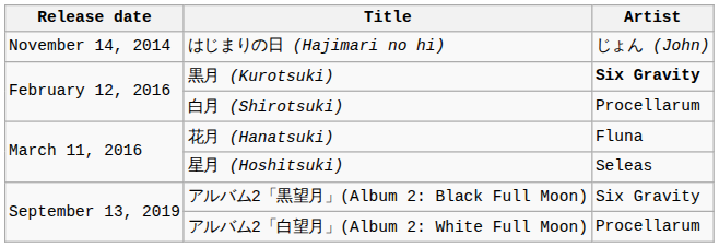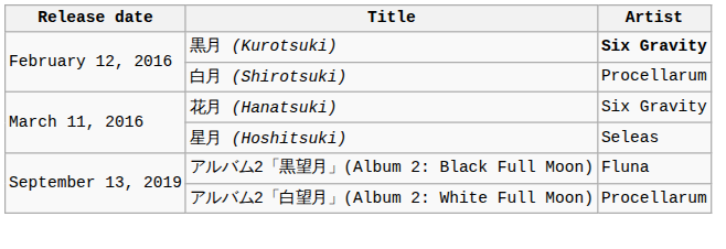- row: November 14, 2014 | はじまりの日 (Hajimari no hi) | じょん (John)
花月 (Hanatsuki) | Artist: Fluna -> Six Gravity
アルバム2「黒望月」(Album 2: Black Full Moon) | Artist: Six Gravity -> Fluna
